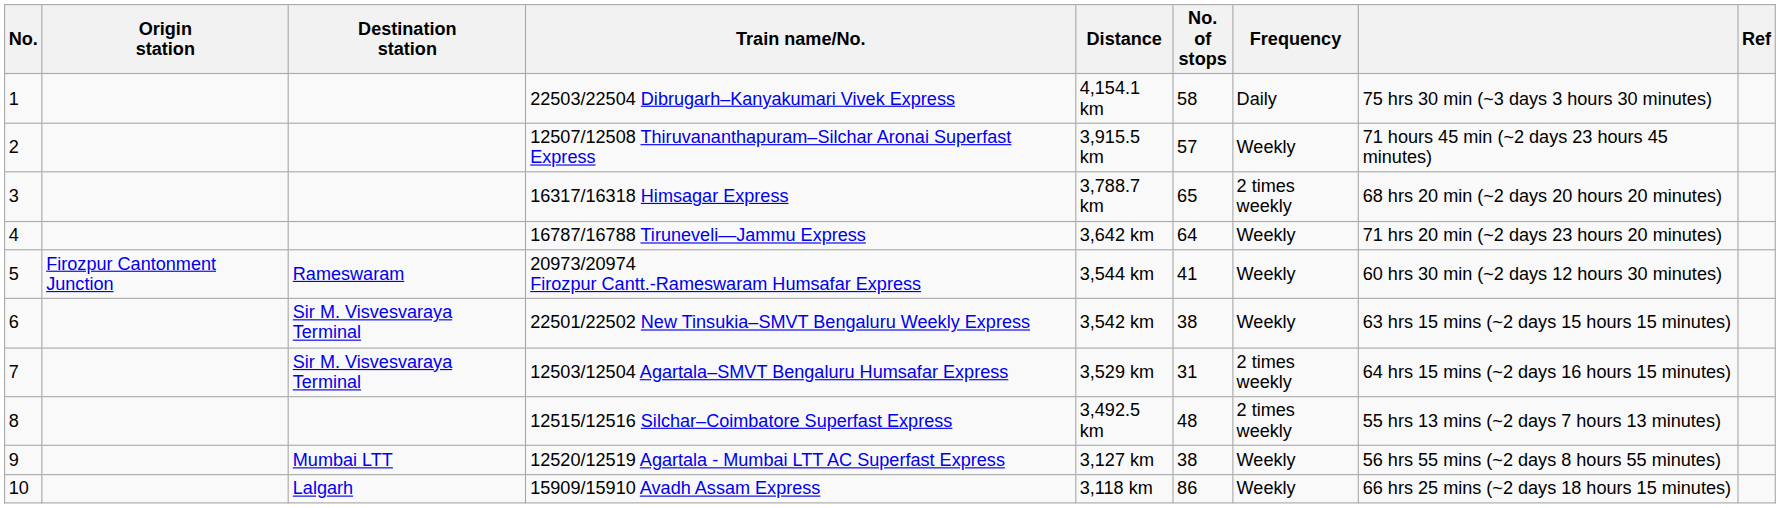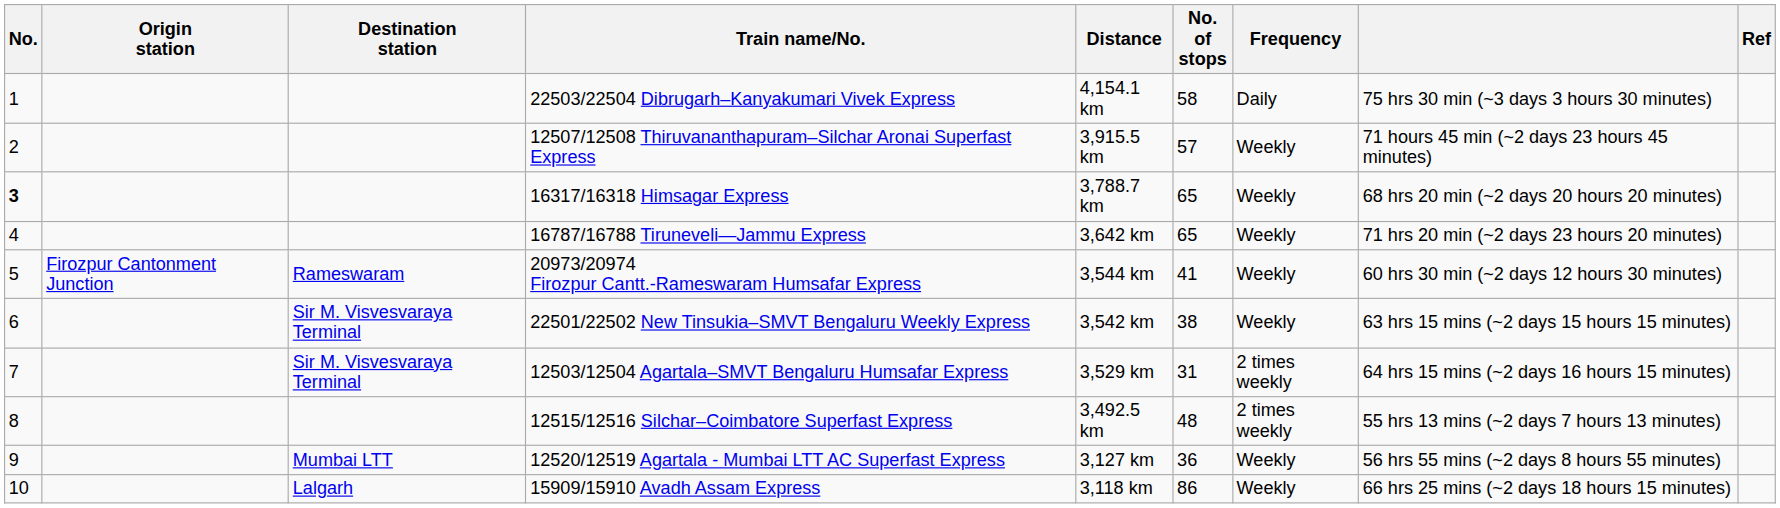16317/16318 Himsagar Express | No.: normal -> bold
16317/16318 Himsagar Express | Frequency: 2 times weekly -> Weekly
16787/16788 Tiruneveli—Jammu Express | No. of stops: 64 -> 65
12520/12519 Agartala - Mumbai LTT AC Superfast Express | No. of stops: 38 -> 36
